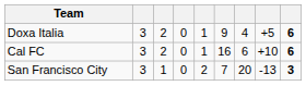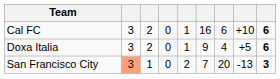rows swapped: Doxa Italia <-> Cal FC
San Francisco City | column 2: no background -> lightsalmon background
